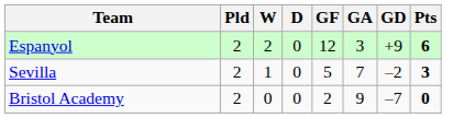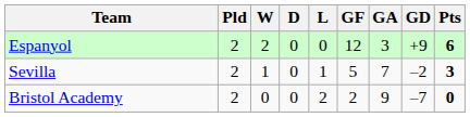+ column: L | 0 | 1 | 2
